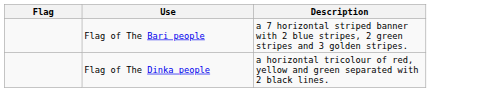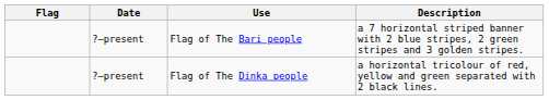+ column: Date | ?–present | ?–present
